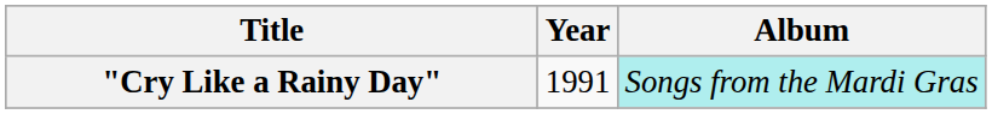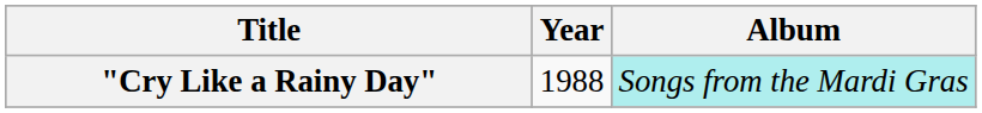"Cry Like a Rainy Day" | Year: 1991 -> 1988
